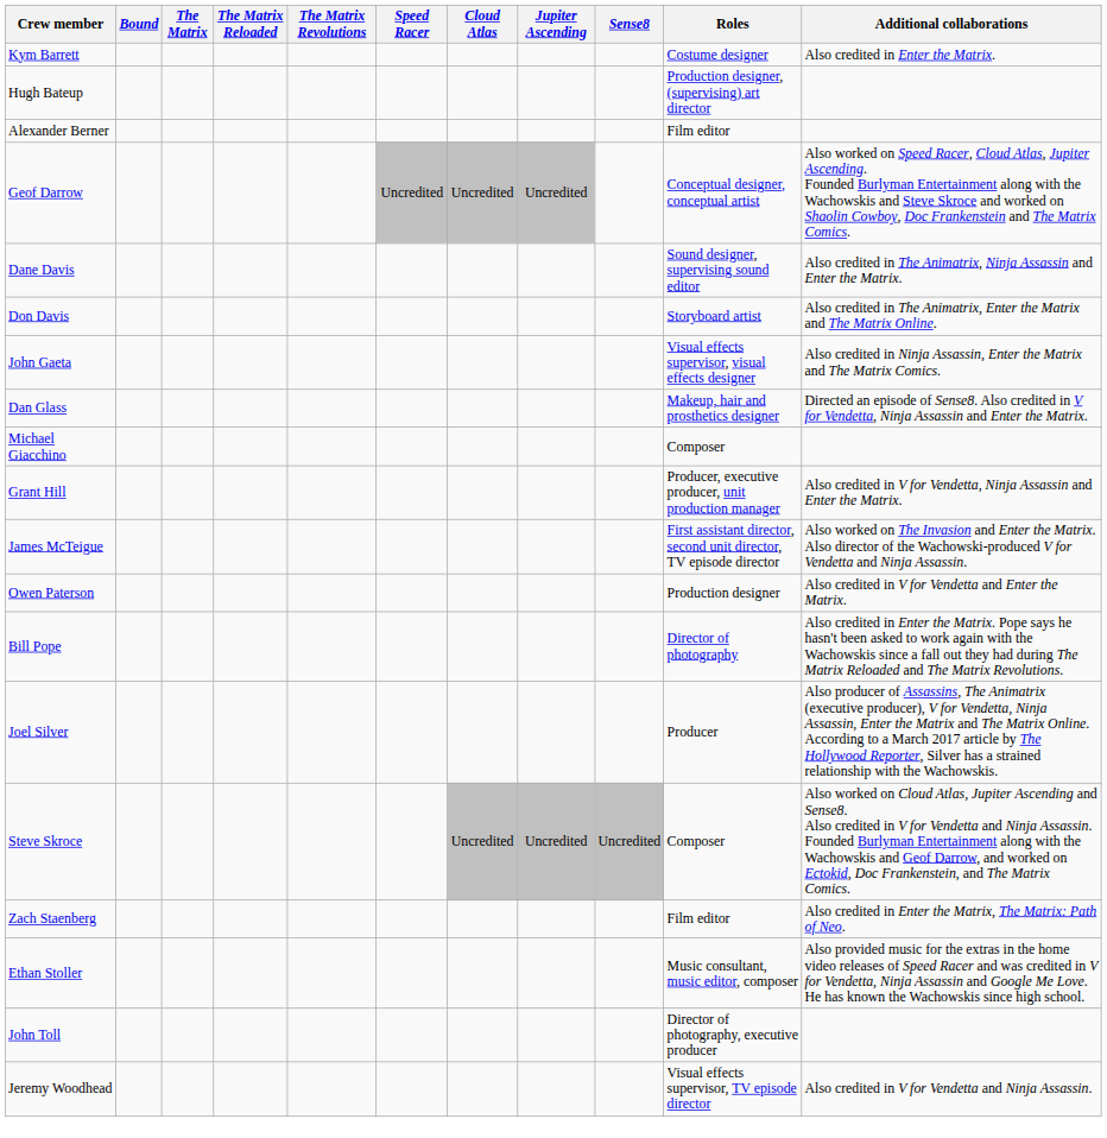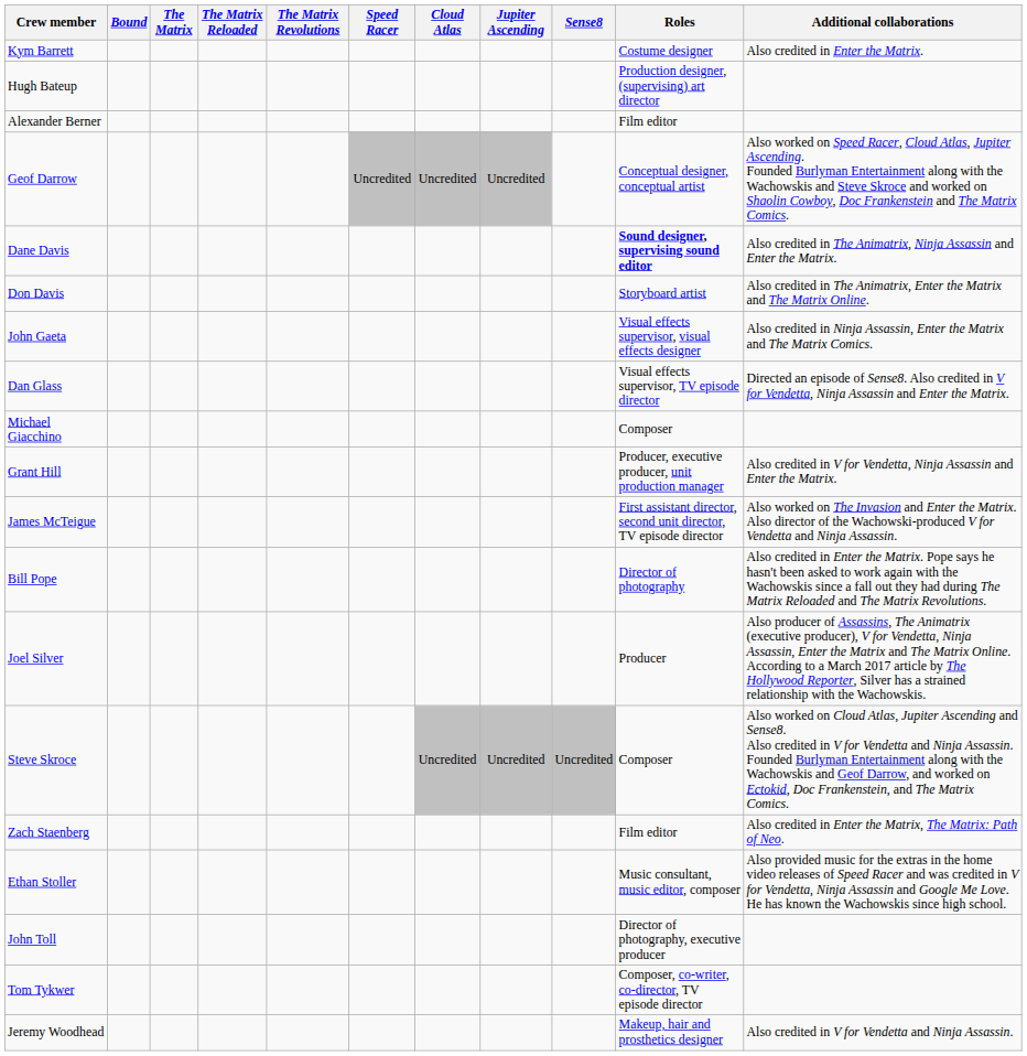Dane Davis | Roles: normal -> bold
Dan Glass | Roles: Makeup, hair and prosthetics designer -> Visual effects supervisor, TV episode director
- row: Owen Paterson | Production designer | Also credited in V for Vendetta and Enter the Matrix.
+ row: Tom Tykwer | Composer, co-writer, co-director, TV episode director
Jeremy Woodhead | Roles: Visual effects supervisor, TV episode director -> Makeup, hair and prosthetics designer
